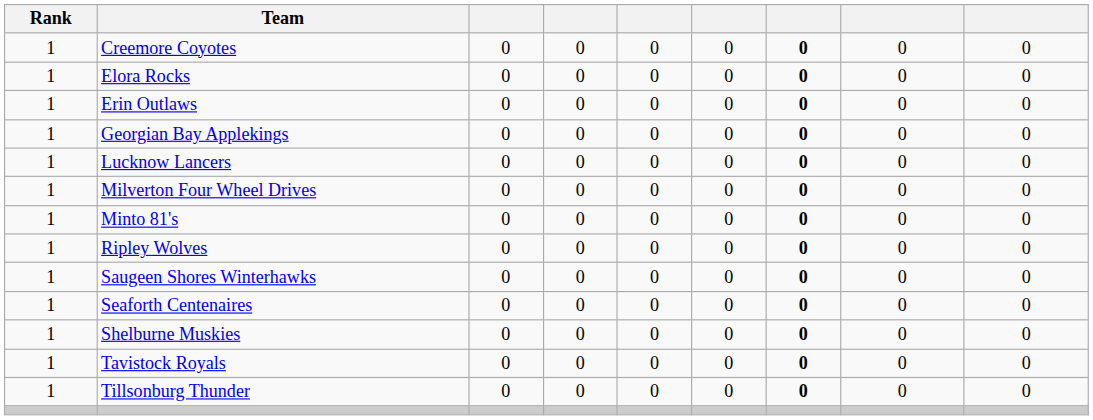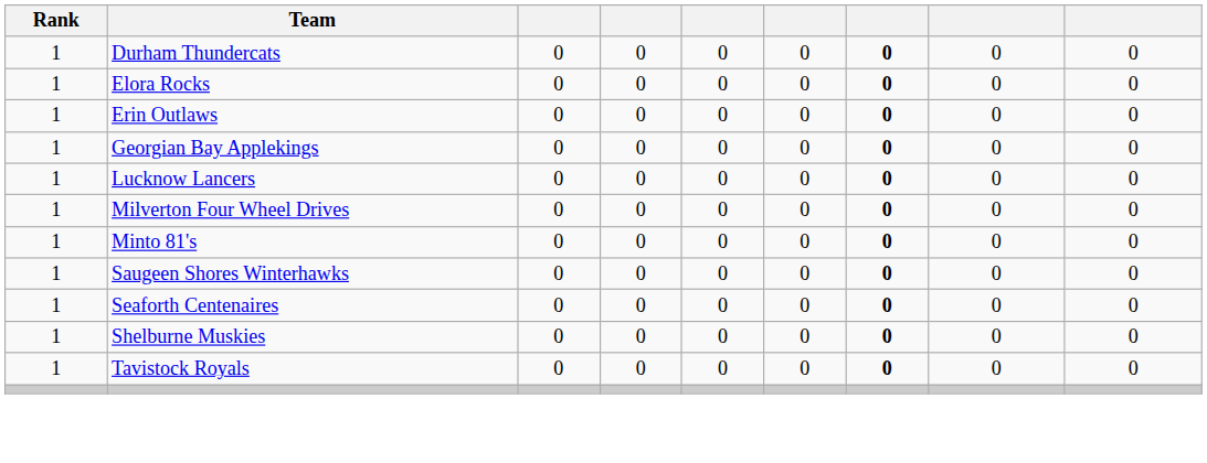- row: 1 | Creemore Coyotes | 0 | 0 | 0 | 0 | 0 | 0 | 0
+ row: 1 | Durham Thundercats | 0 | 0 | 0 | 0 | 0 | 0 | 0
- row: 1 | Ripley Wolves | 0 | 0 | 0 | 0 | 0 | 0 | 0
- row: 1 | Tillsonburg Thunder | 0 | 0 | 0 | 0 | 0 | 0 | 0
